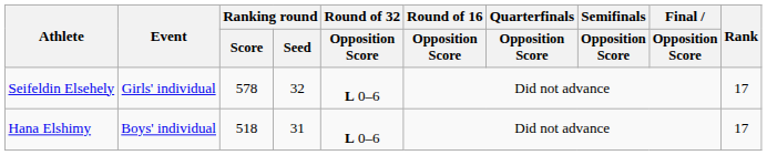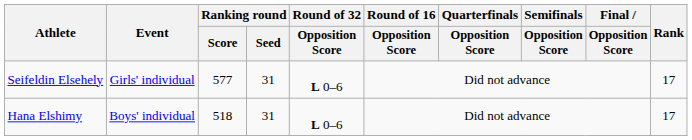Seifeldin Elsehely | Ranking round / Score: 578 -> 577
Seifeldin Elsehely | Ranking round / Seed: 32 -> 31
